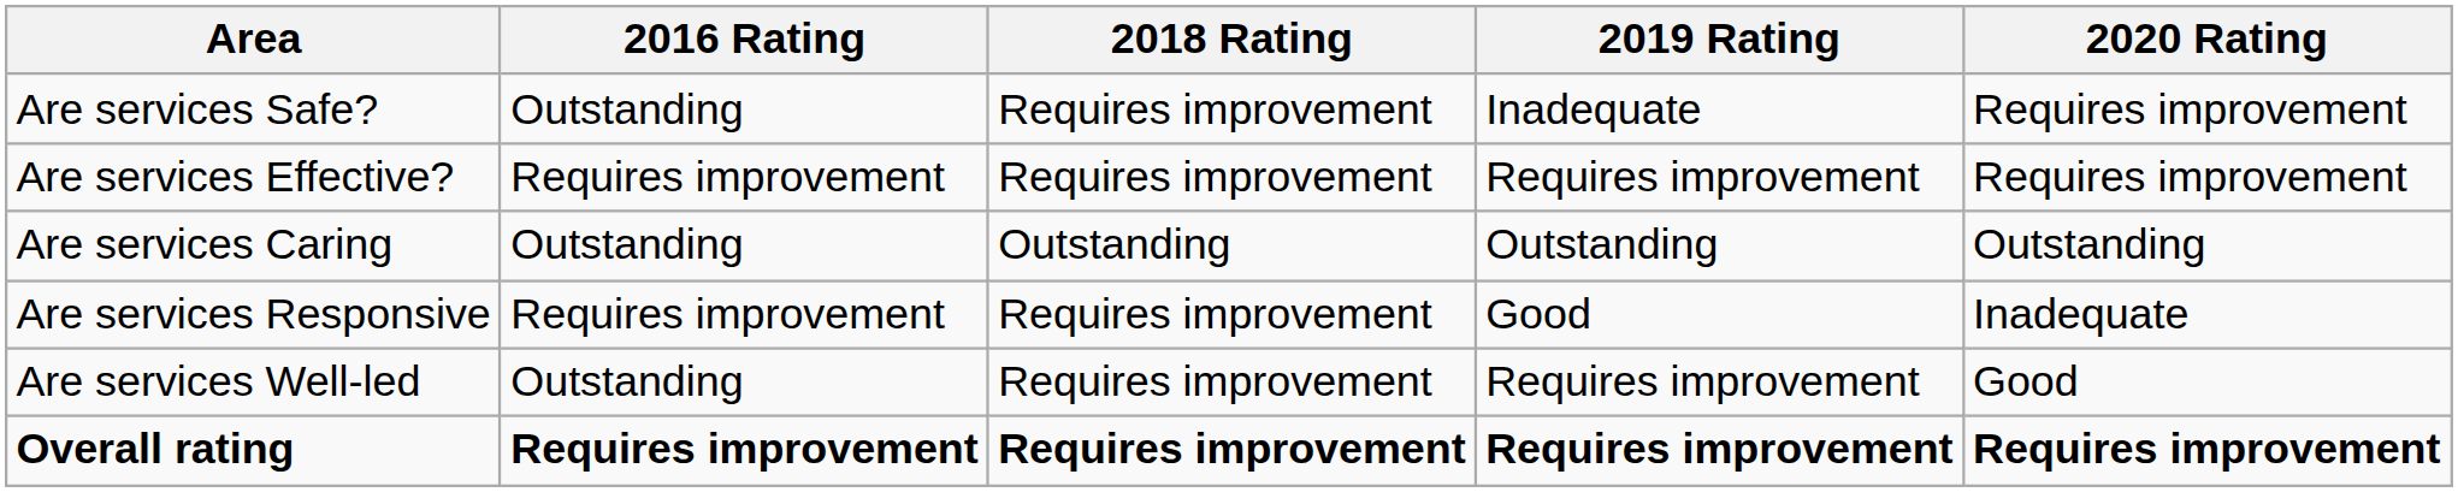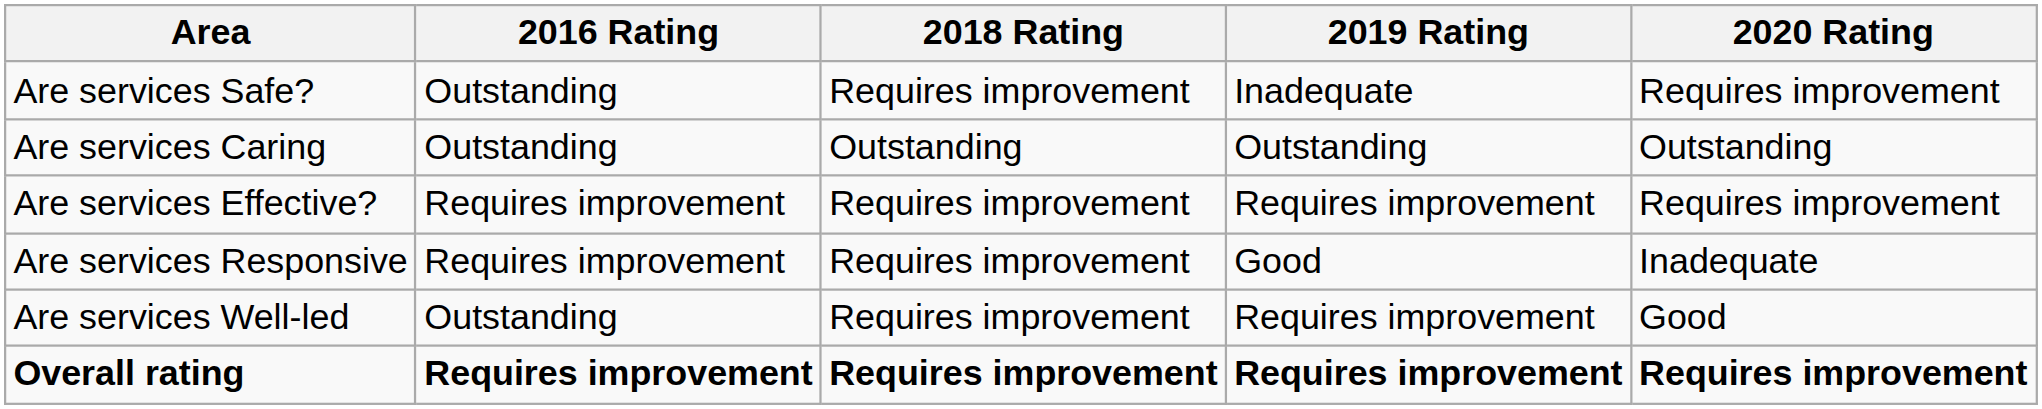rows swapped: Are services Effective? <-> Are services Caring
